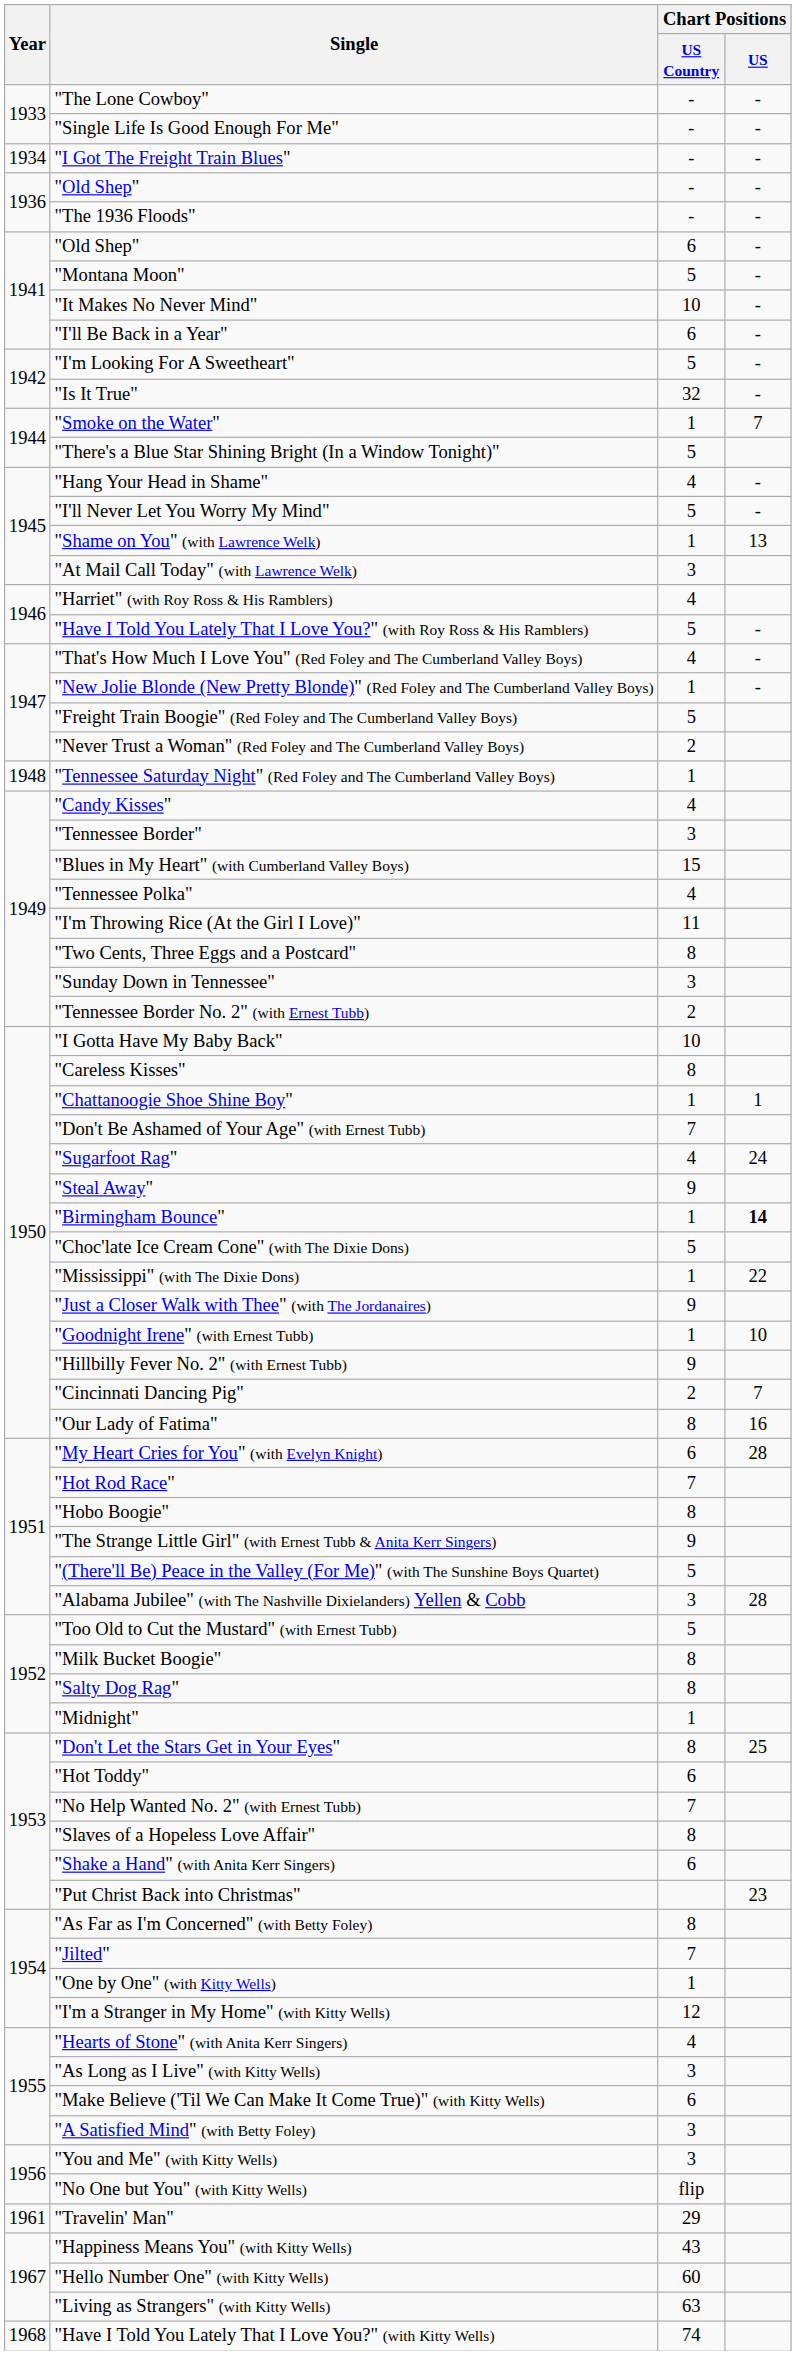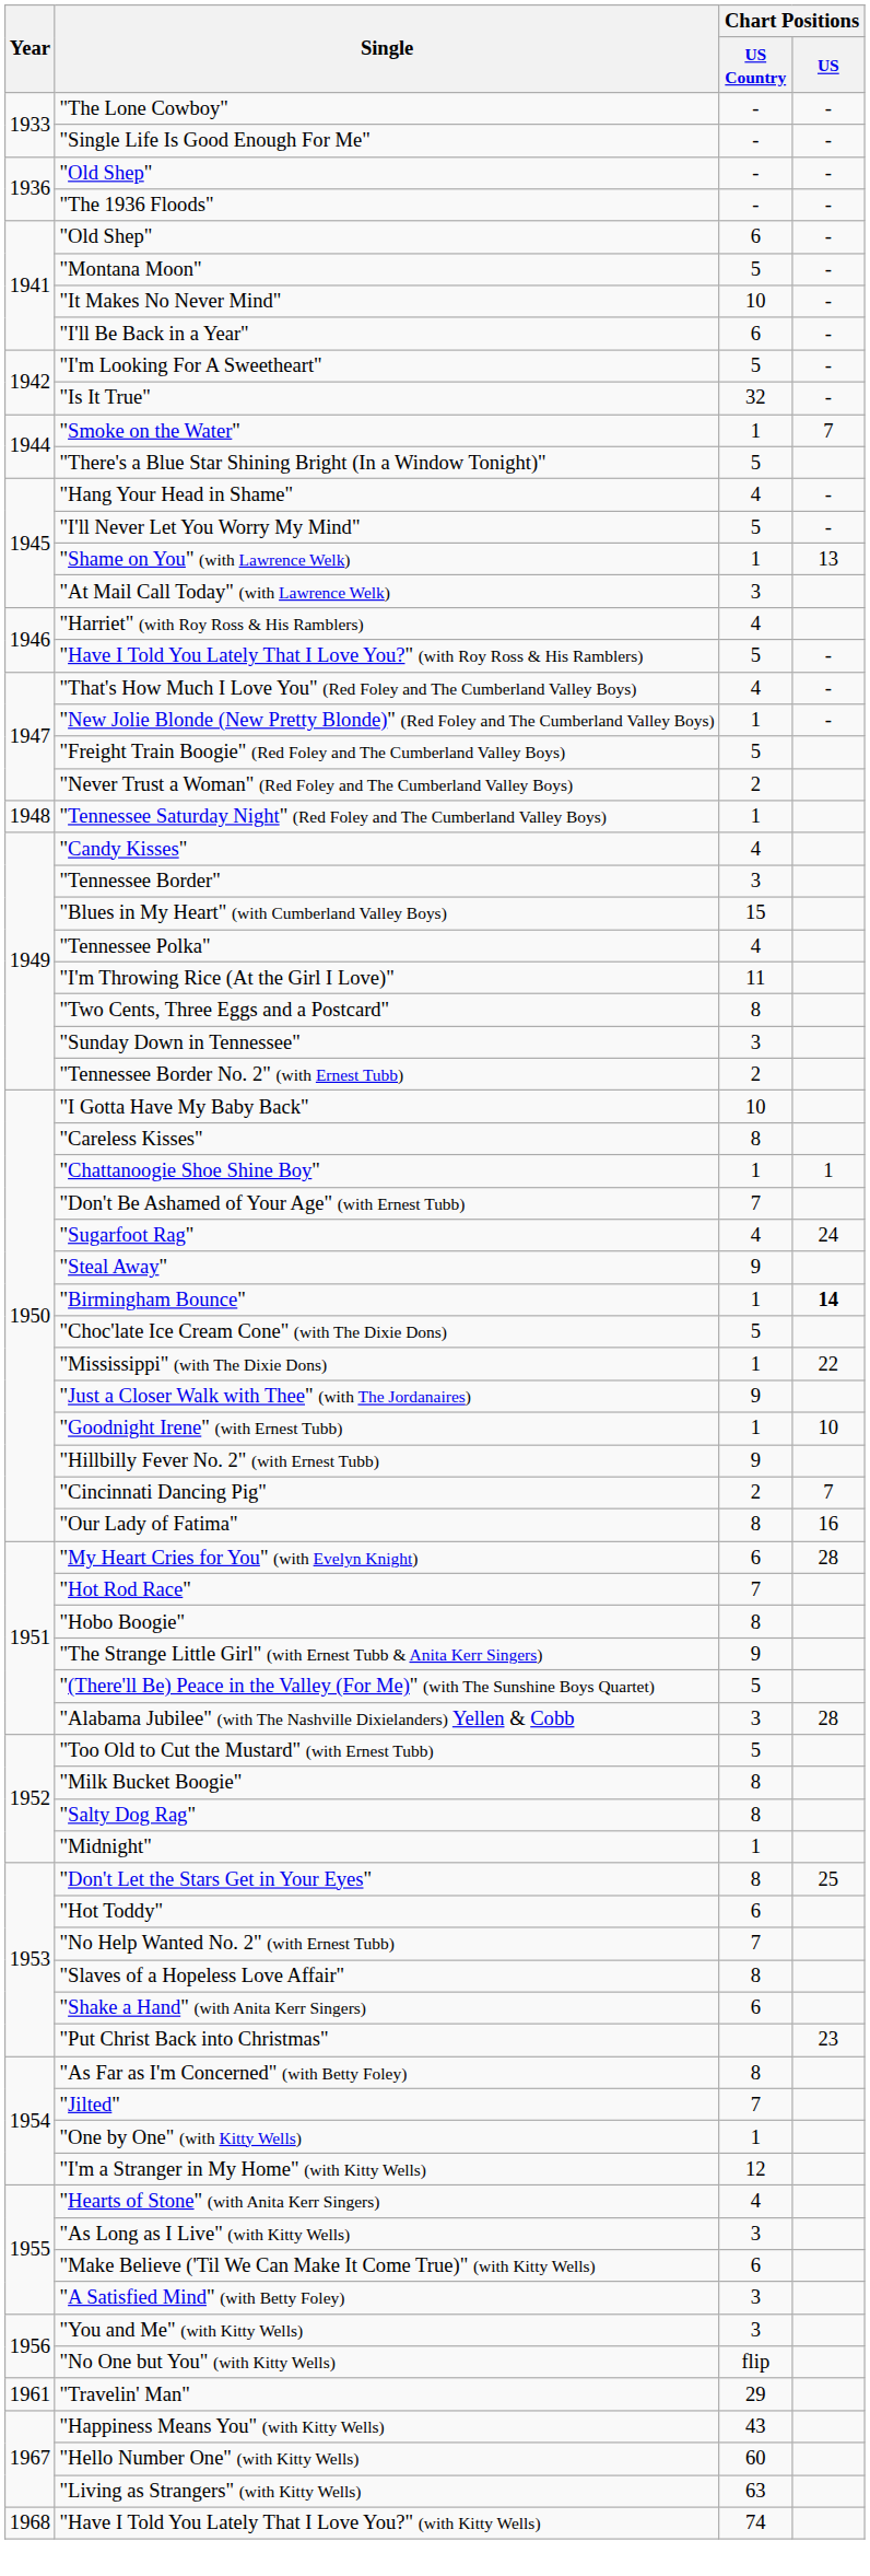- row: 1934 | "I Got The Freight Train Blues" | - | -
